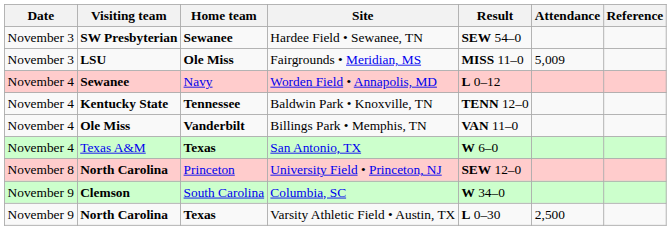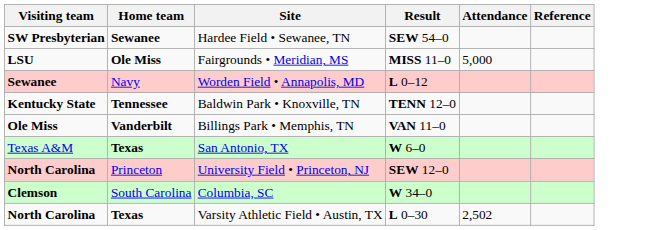- column: Date | November 3 | November 3 | November 4 | November 4 | November 4 | November 4 | November 8 | November 9 | November 9
Fairgrounds • Meridian, MS | Attendance: 5,009 -> 5,000
Varsity Athletic Field • Austin, TX | Attendance: 2,500 -> 2,502
